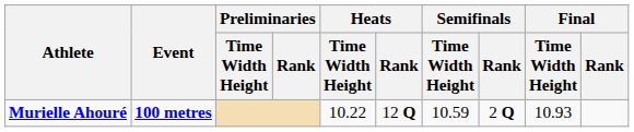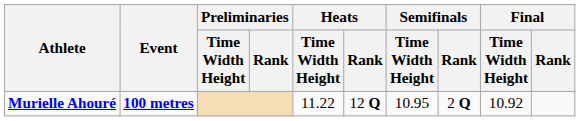Murielle Ahouré | Heats / Time Width Height: 10.22 -> 11.22
Murielle Ahouré | Semifinals / Time Width Height: 10.59 -> 10.95
Murielle Ahouré | Final / Time Width Height: 10.93 -> 10.92
